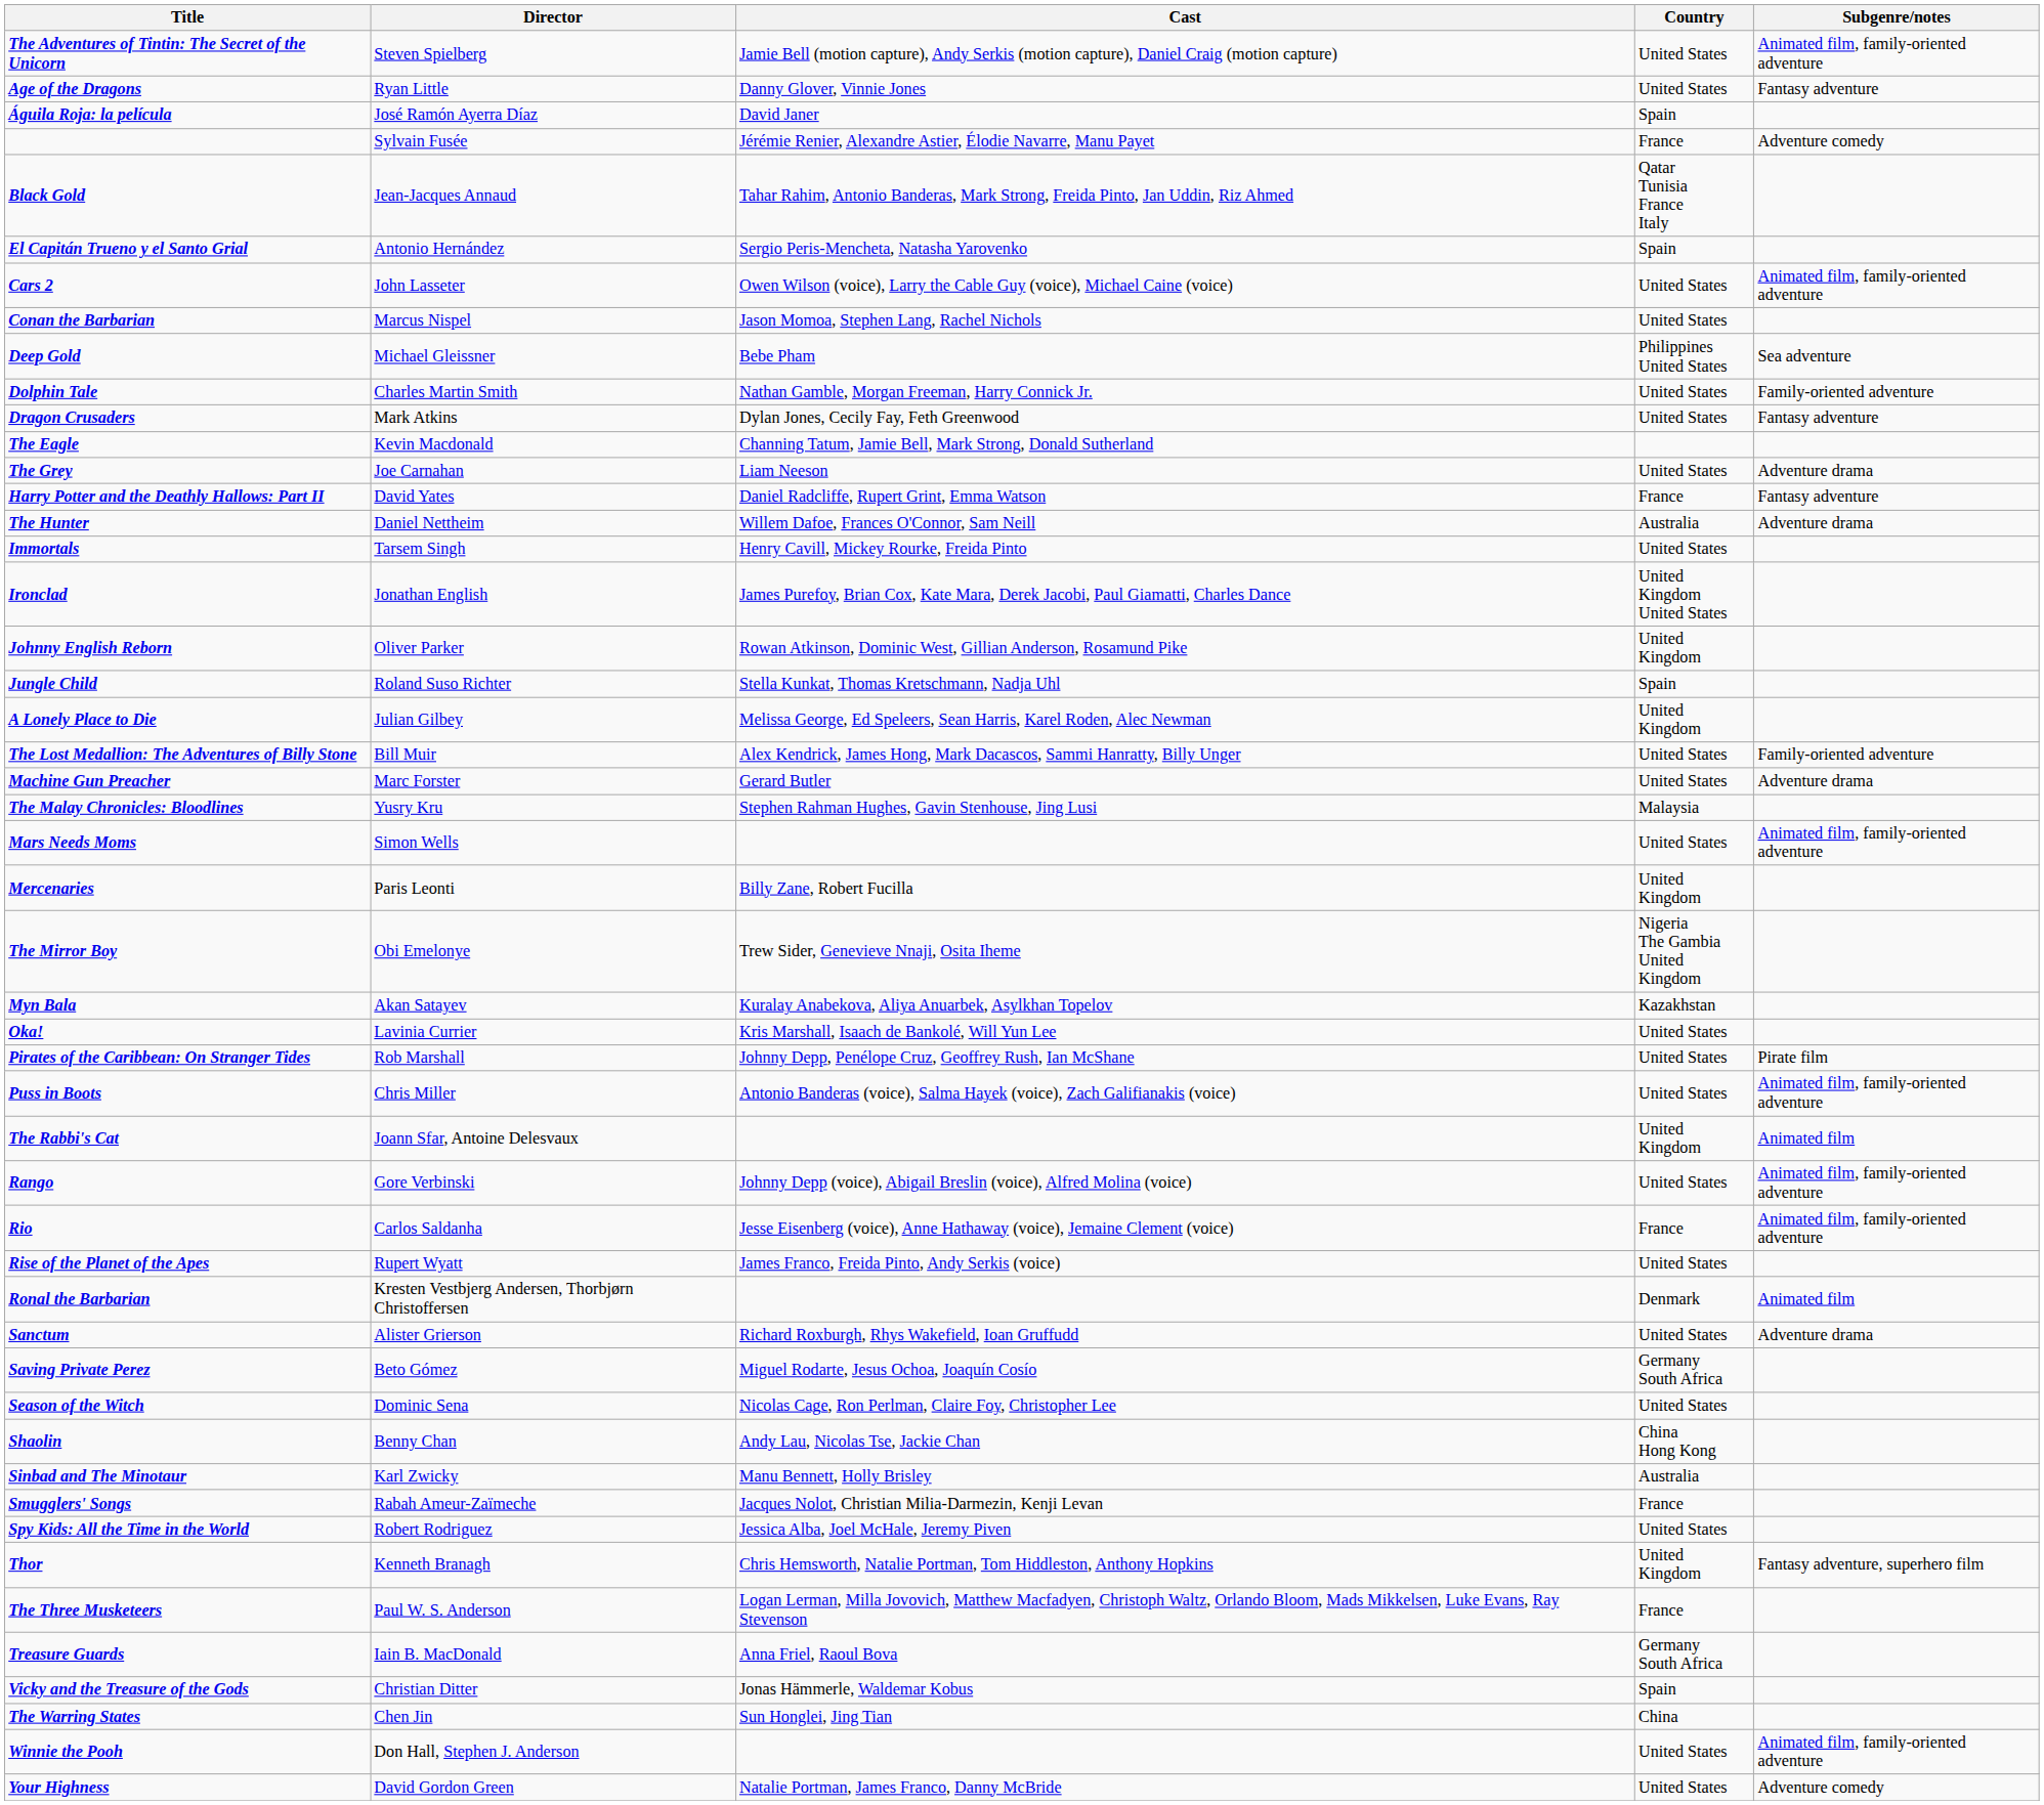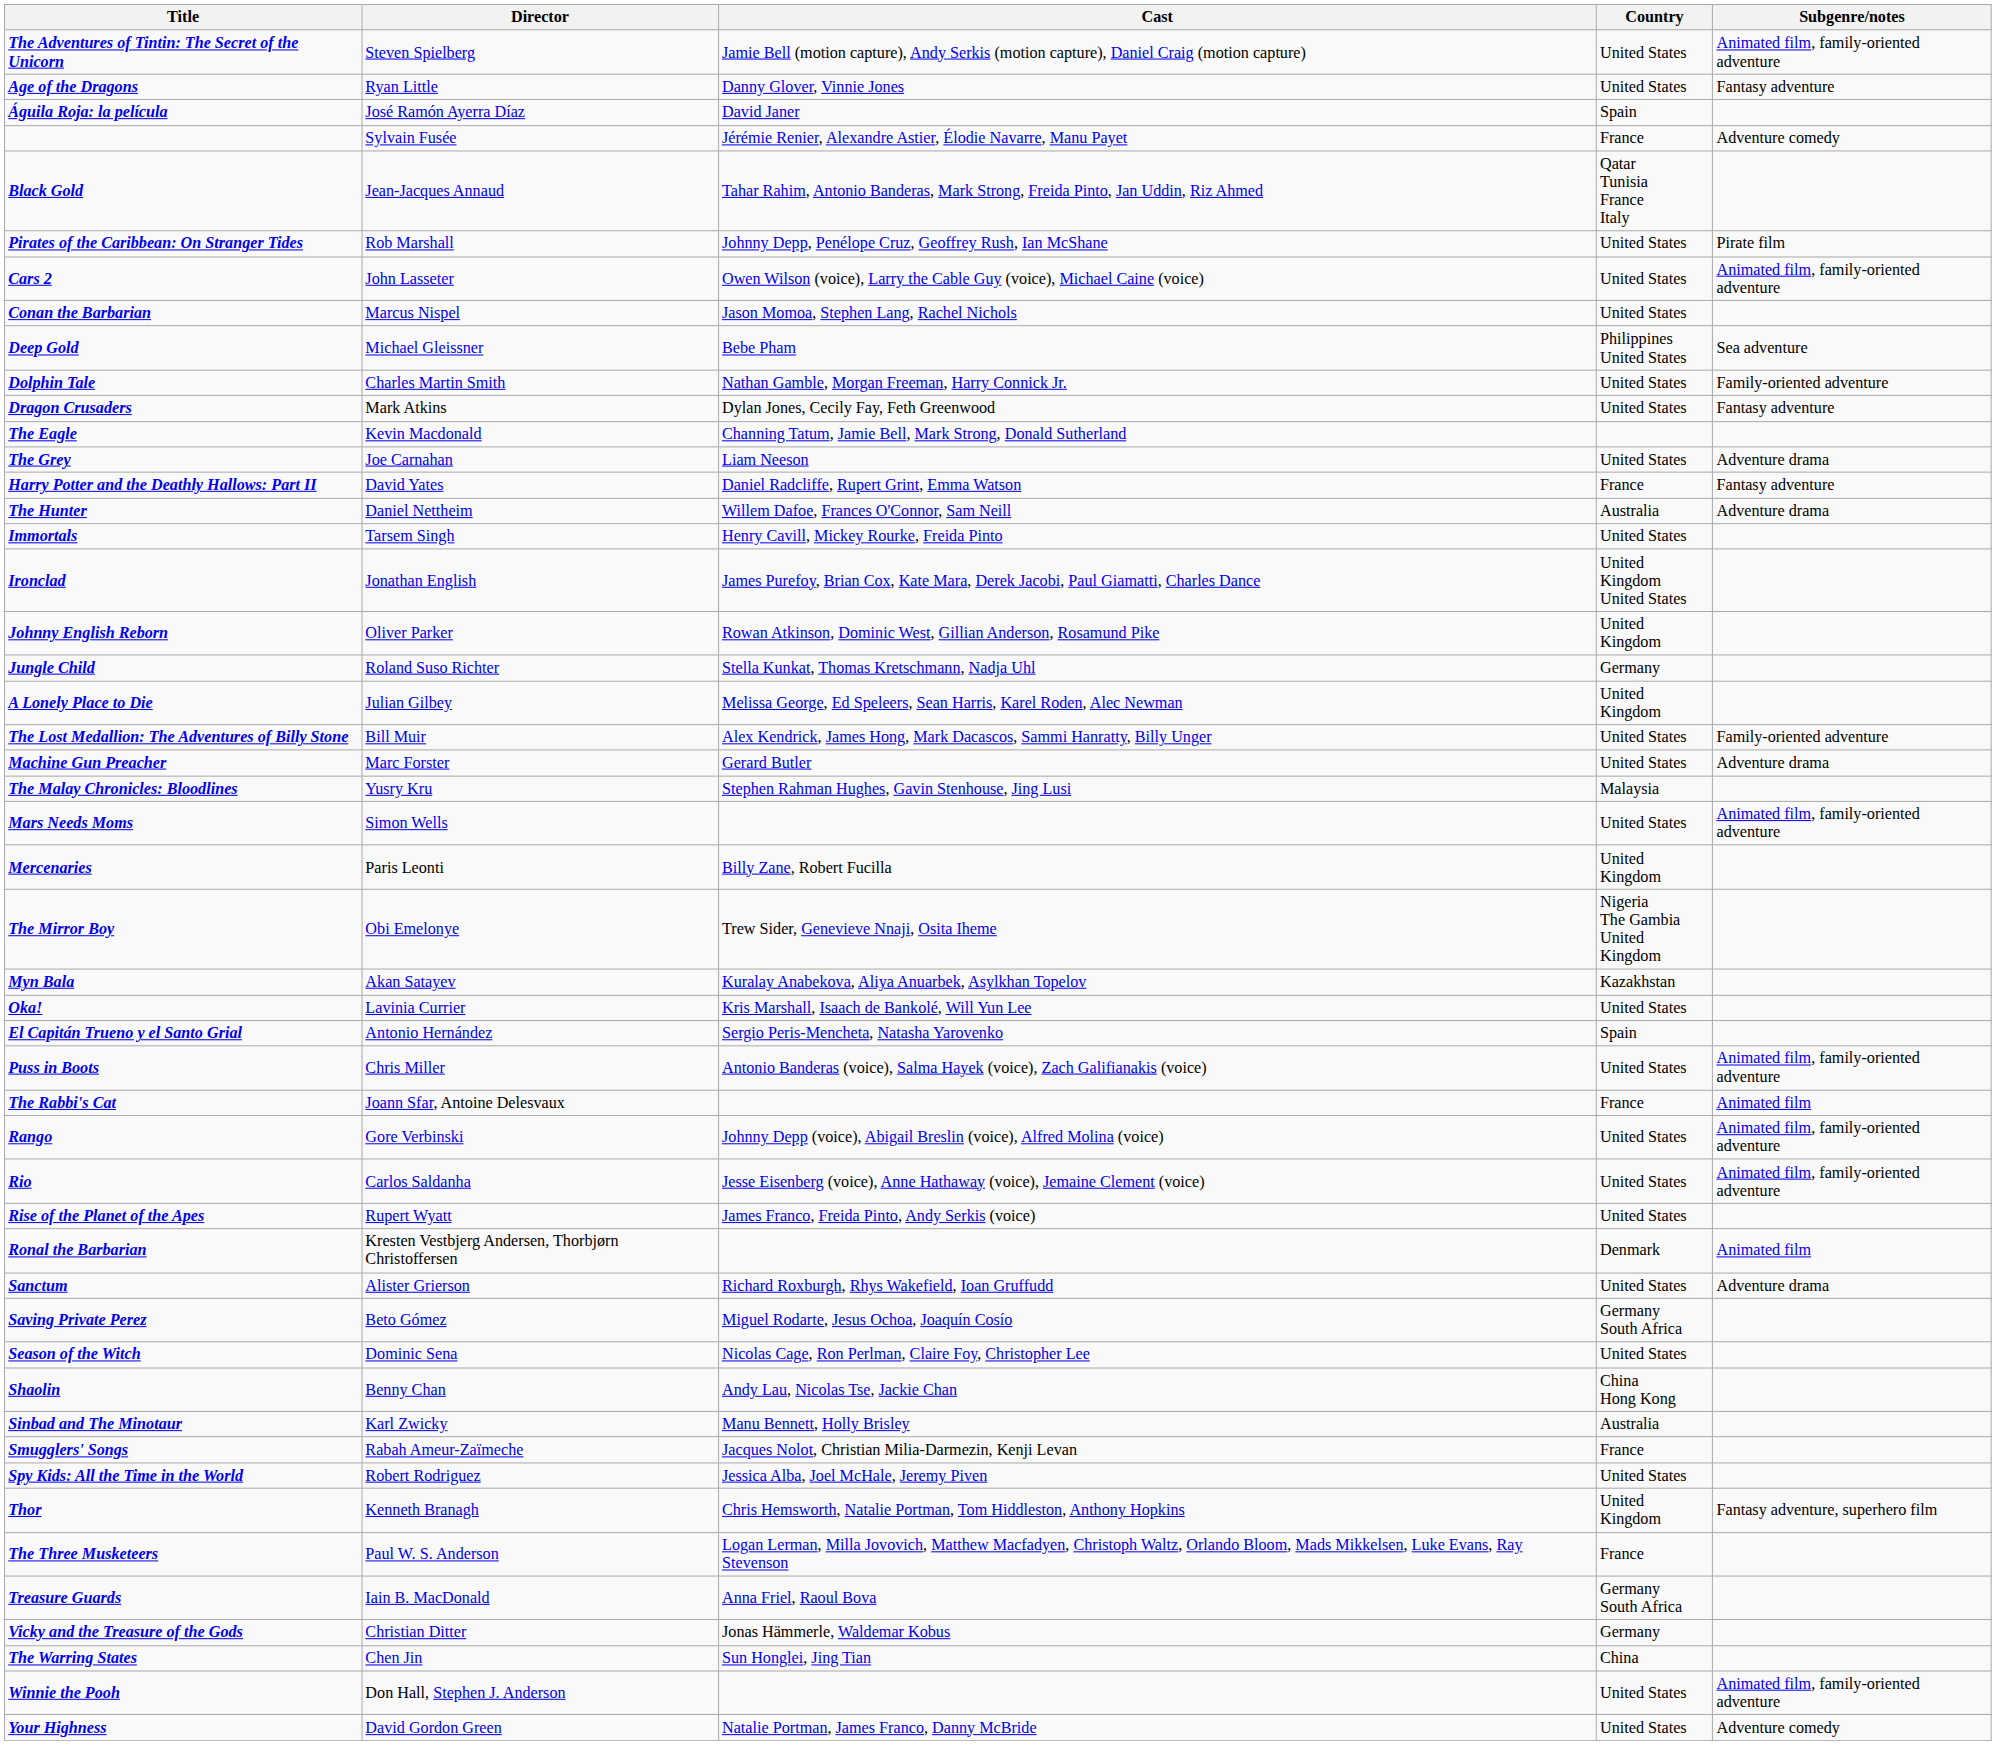rows swapped: El Capitán Trueno y el Santo Grial <-> Pirates of the Caribbean: On Stranger Tides
Jungle Child | Country: Spain -> Germany
The Rabbi's Cat | Country: United Kingdom -> France
Rio | Country: France -> United States
Vicky and the Treasure of the Gods | Country: Spain -> Germany
